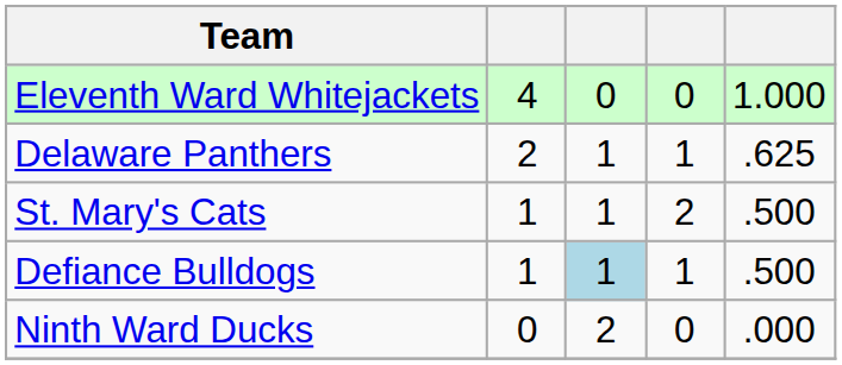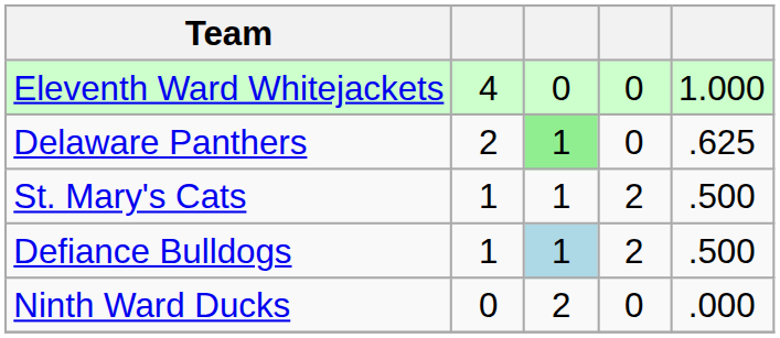Delaware Panthers | column 3: no background -> lightgreen background
Delaware Panthers | column 4: 1 -> 0
Defiance Bulldogs | column 4: 1 -> 2
